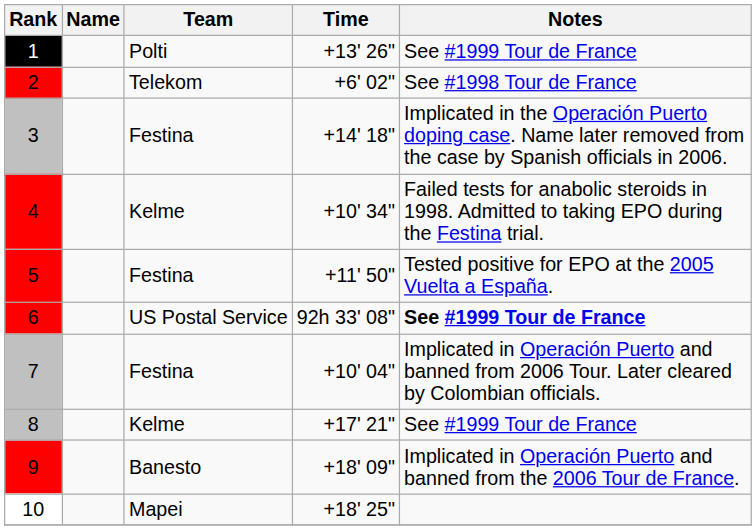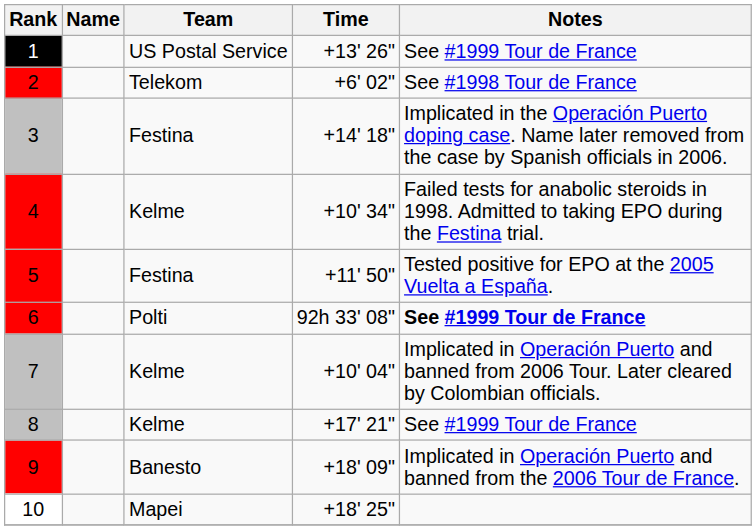1 | Team: Polti -> US Postal Service
6 | Team: US Postal Service -> Polti
7 | Team: Festina -> Kelme
